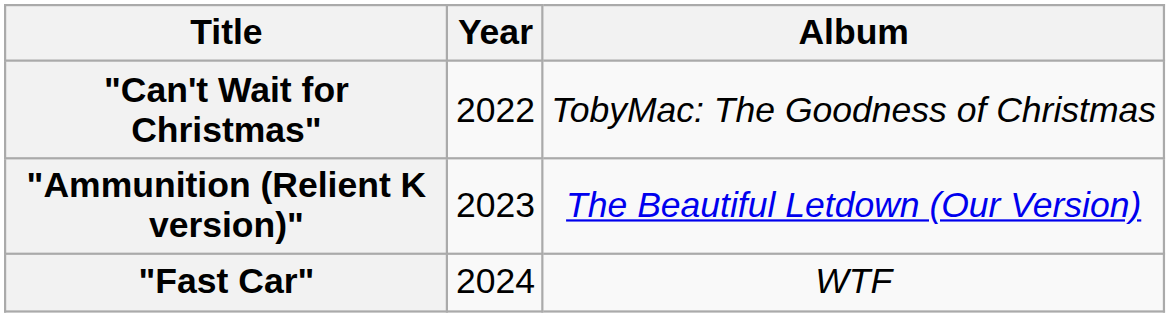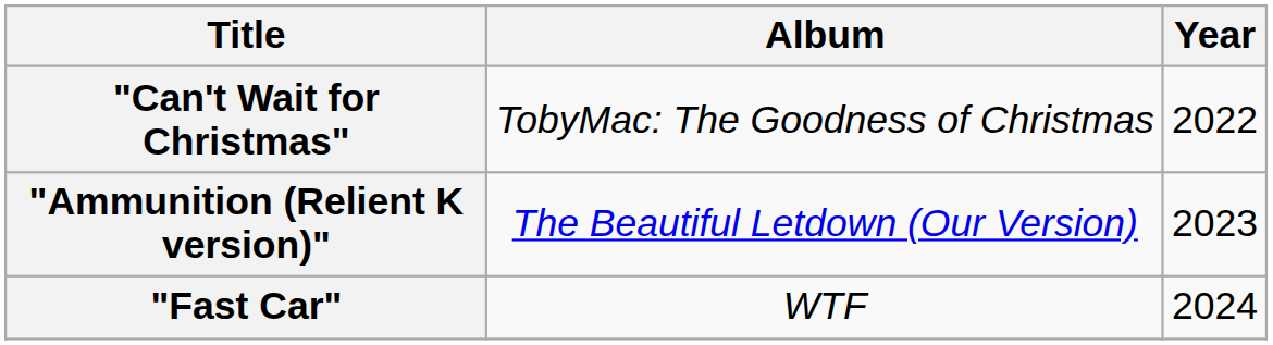columns swapped: Year <-> Album
